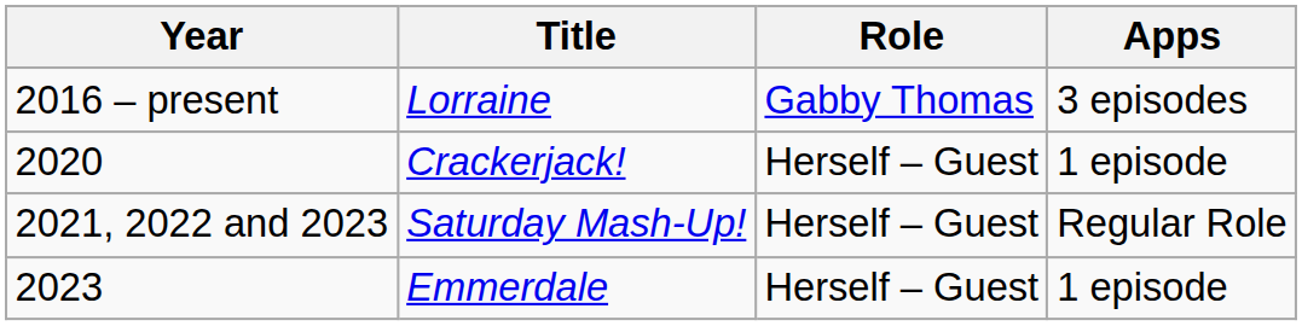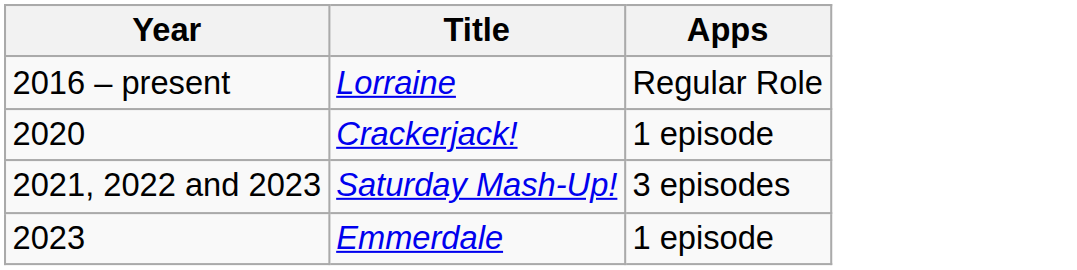- column: Role | Gabby Thomas | Herself – Guest | Herself – Guest | Herself – Guest
2016 – present | Apps: 3 episodes -> Regular Role
2021, 2022 and 2023 | Apps: Regular Role -> 3 episodes
